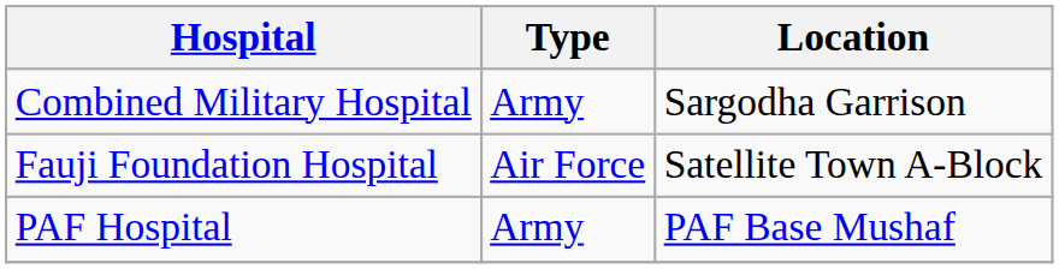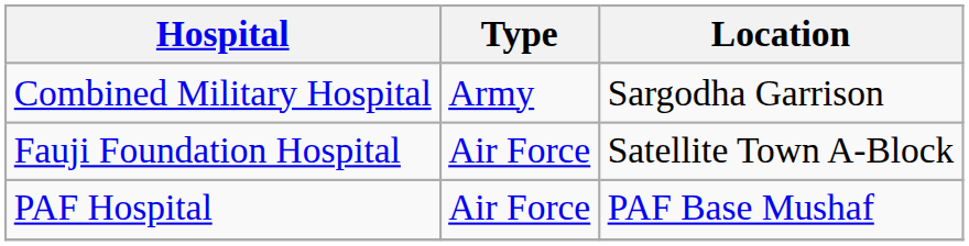PAF Hospital | Type: Army -> Air Force
